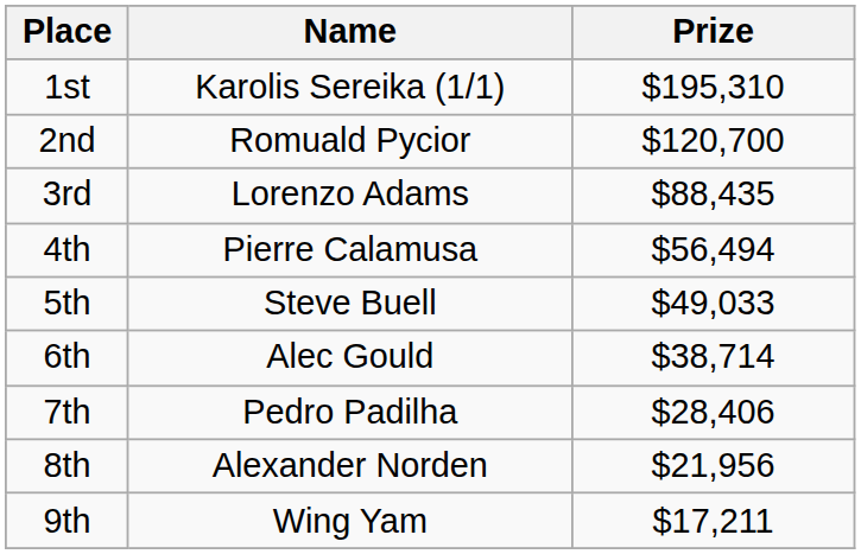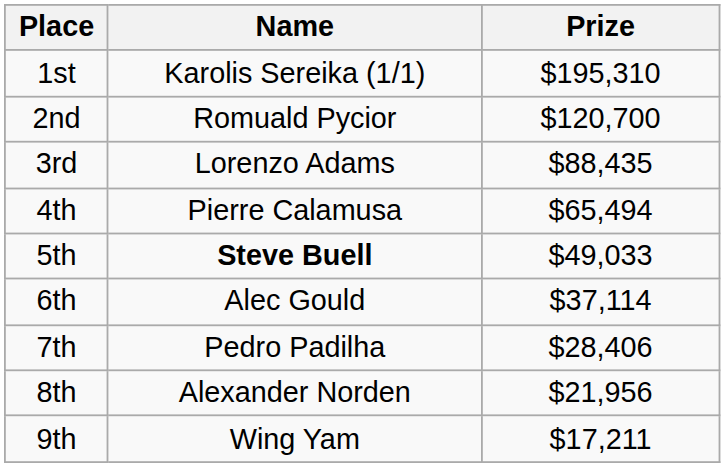4th | Prize: $56,494 -> $65,494
5th | Name: normal -> bold
6th | Prize: $38,714 -> $37,114
